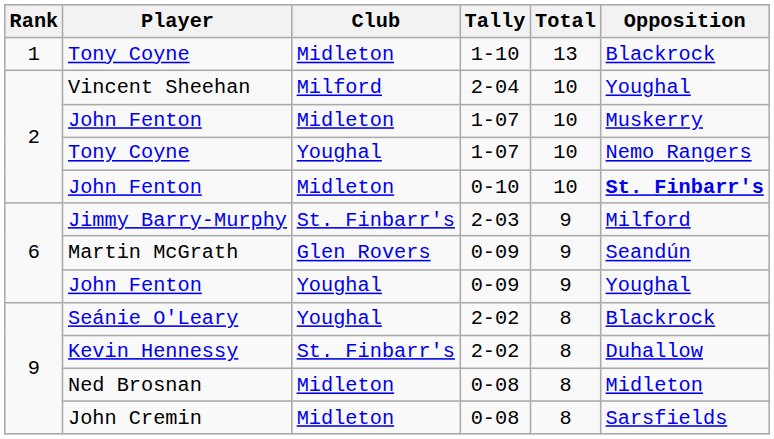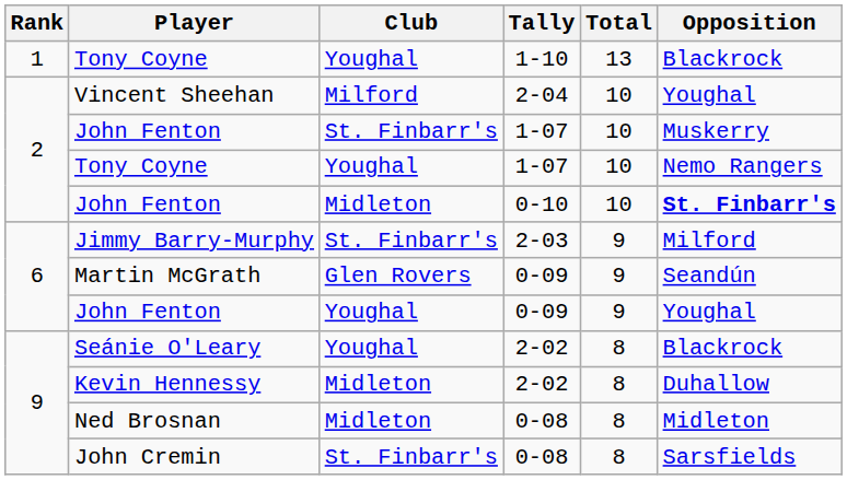Tony Coyne / 1-10 | Club: Midleton -> Youghal
John Fenton / 1-07 | Club: Midleton -> St. Finbarr's
Kevin Hennessy | Club: St. Finbarr's -> Midleton
John Cremin | Club: Midleton -> St. Finbarr's
